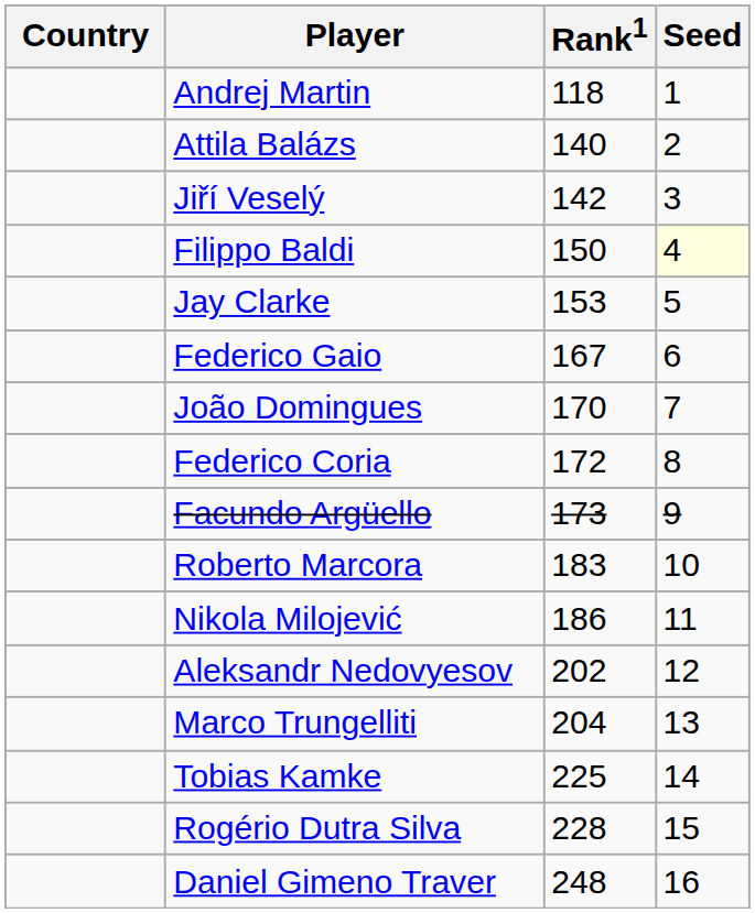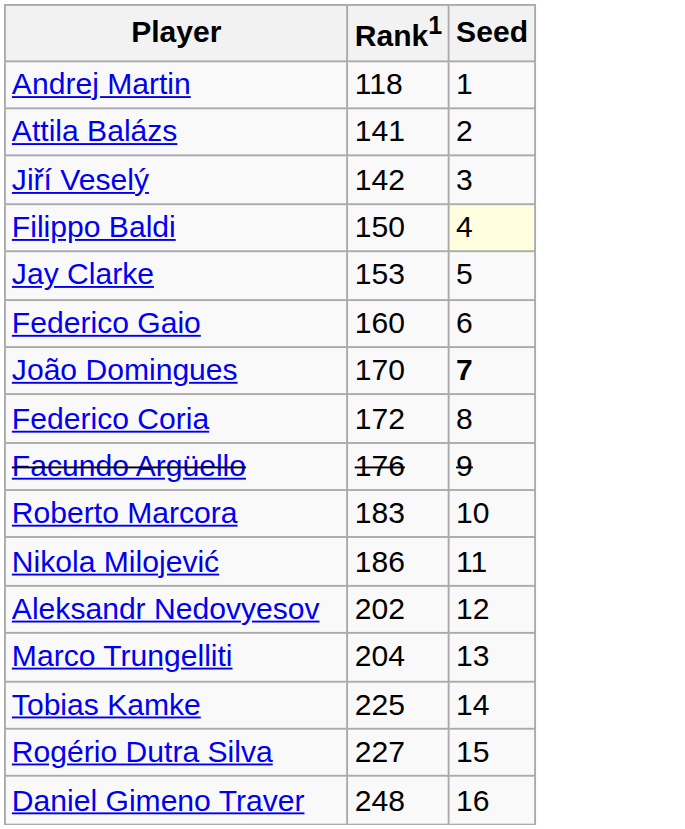- column: Country
Attila Balázs | Rank1: 140 -> 141
Federico Gaio | Rank1: 167 -> 160
João Domingues | Seed: normal -> bold
Facundo Argüello | Rank1: 173 -> 176
Rogério Dutra Silva | Rank1: 228 -> 227
